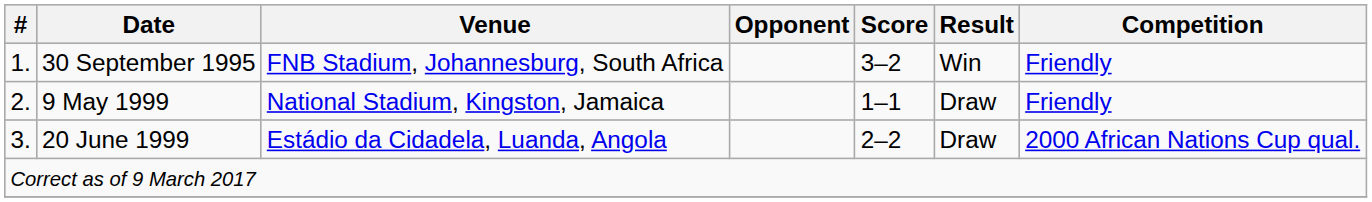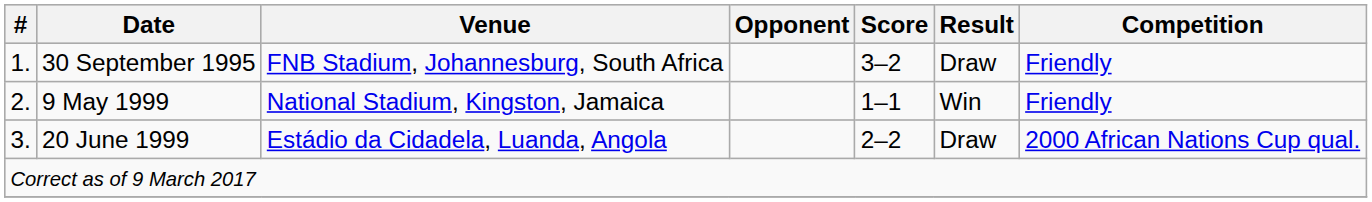30 September 1995 | Result: Win -> Draw
9 May 1999 | Result: Draw -> Win
